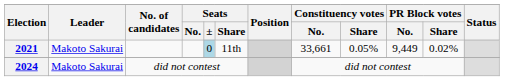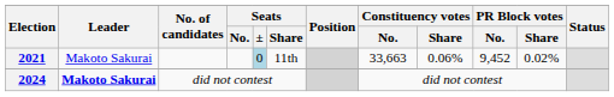2021 | Constituency votes / No.: 33,661 -> 33,663
2021 | Constituency votes / Share: 0.05% -> 0.06%
2021 | PR Block votes / No.: 9,449 -> 9,452
2024 | Leader: normal -> bold
